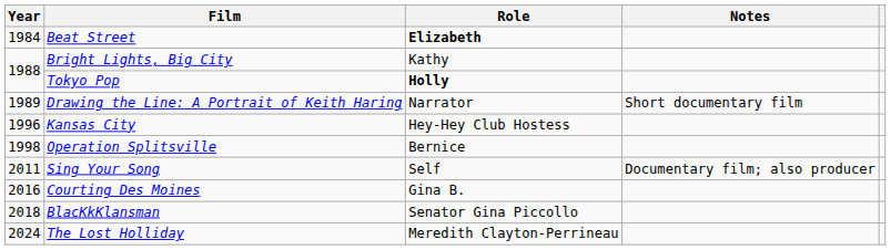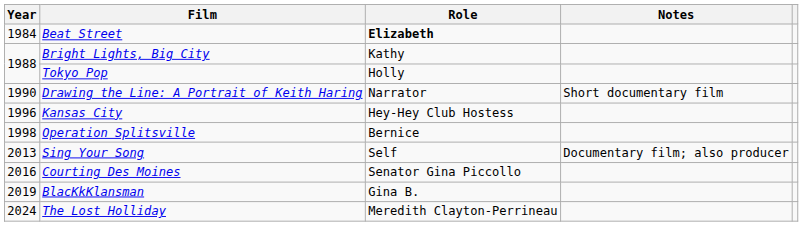Tokyo Pop | Role: bold -> normal
Drawing the Line: A Portrait of Keith Haring | Year: 1989 -> 1990
Sing Your Song | Year: 2011 -> 2013
Courting Des Moines | Role: Gina B. -> Senator Gina Piccollo
BlacKkKlansman | Year: 2018 -> 2019
BlacKkKlansman | Role: Senator Gina Piccollo -> Gina B.
